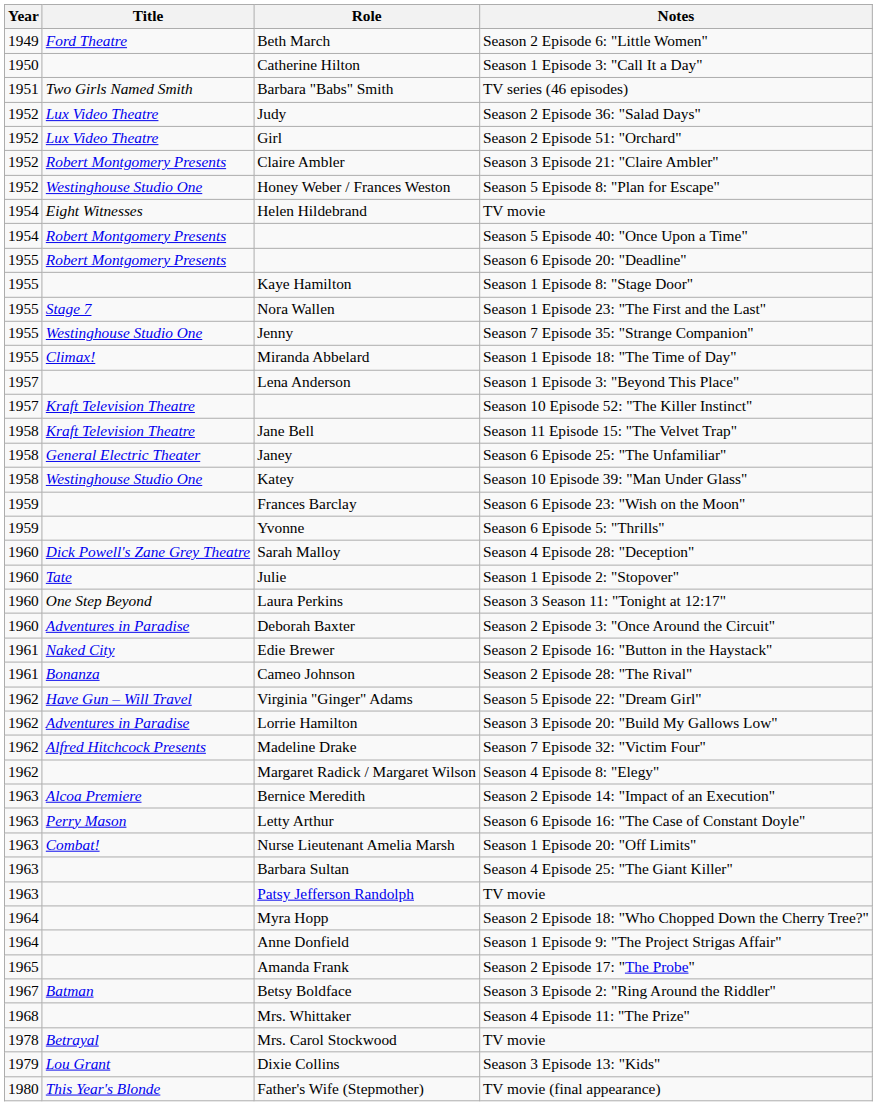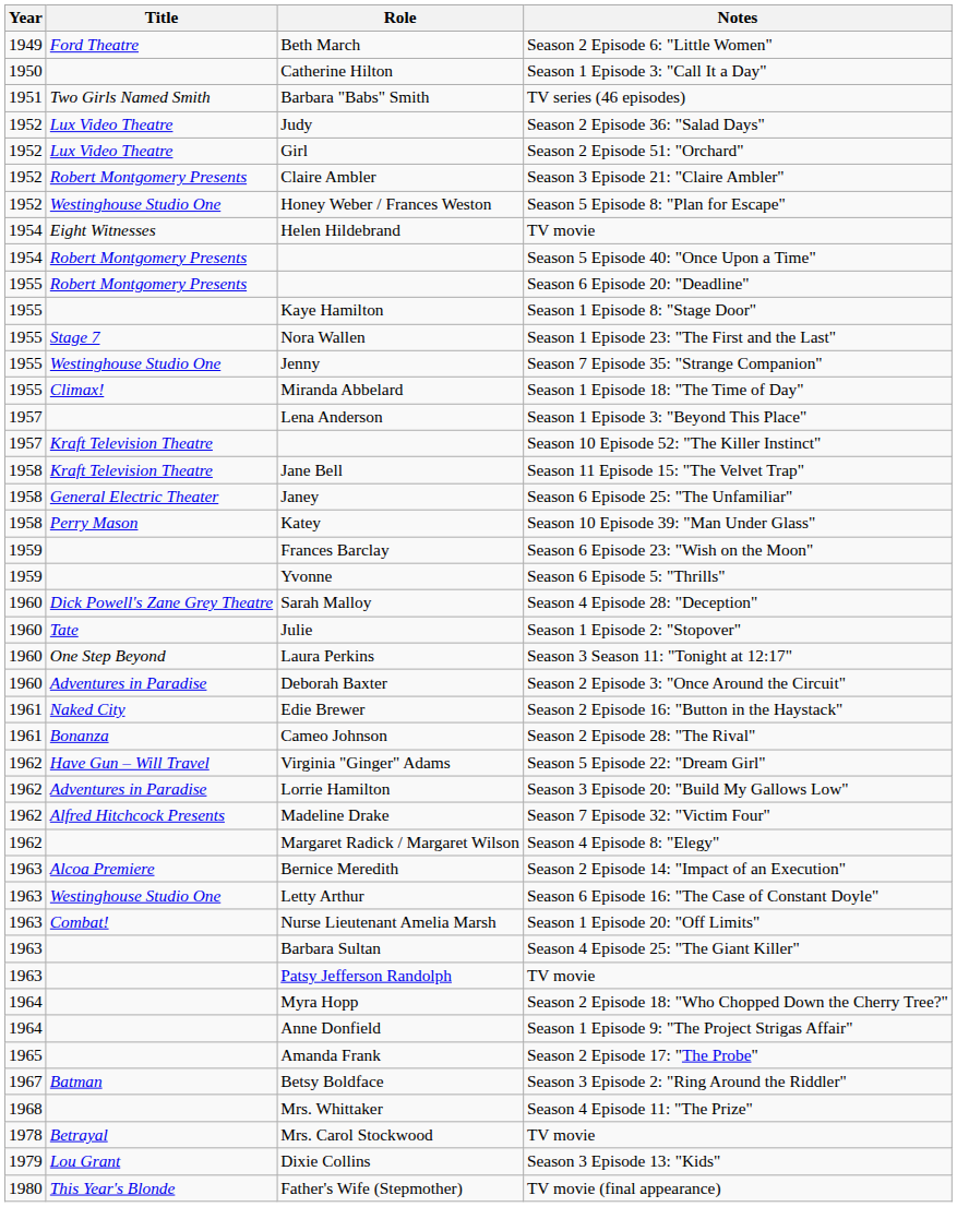Katey | Title: Westinghouse Studio One -> Perry Mason
Letty Arthur | Title: Perry Mason -> Westinghouse Studio One
